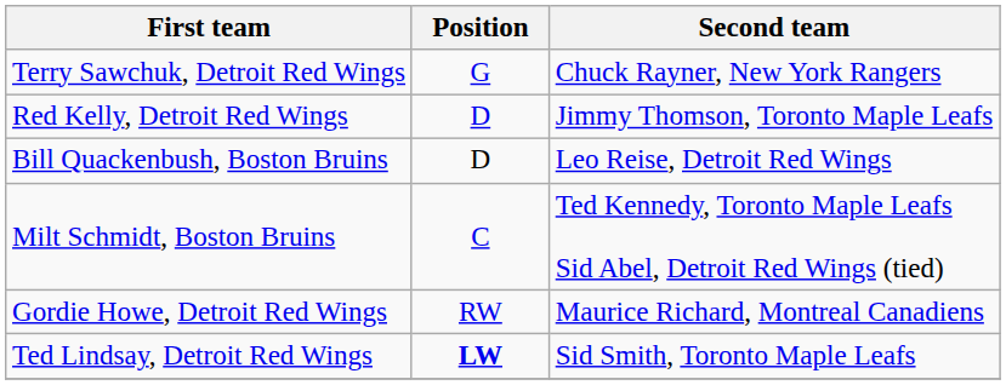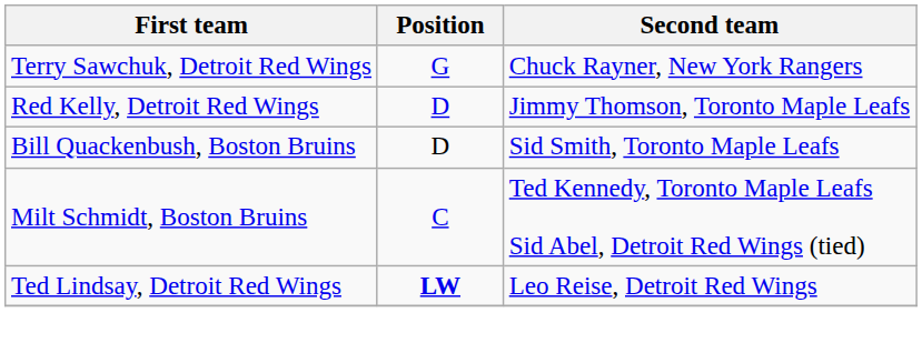Bill Quackenbush, Boston Bruins | Second team: Leo Reise, Detroit Red Wings -> Sid Smith, Toronto Maple Leafs
- row: Gordie Howe, Detroit Red Wings | RW | Maurice Richard, Montreal Canadiens
Ted Lindsay, Detroit Red Wings | Second team: Sid Smith, Toronto Maple Leafs -> Leo Reise, Detroit Red Wings
